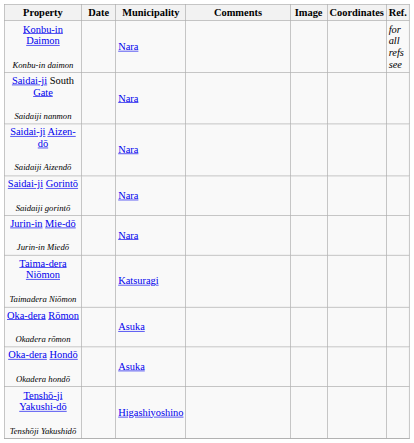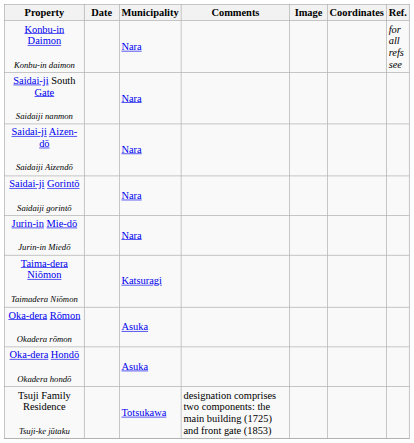+ row: Tsuji Family Residence Tsuji-ke jūtaku | Totsukawa | designation comprises two components: the main building (1725) and front gate (1853)
- row: Tenshō-ji Yakushi-dō Tenshōji Yakushidō | Higashiyoshino
